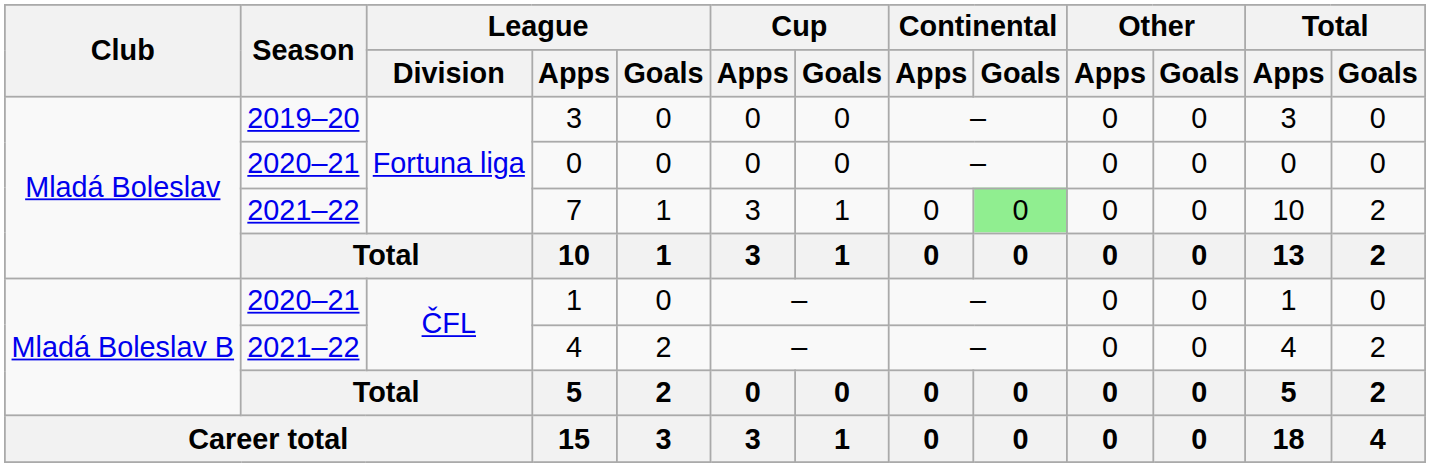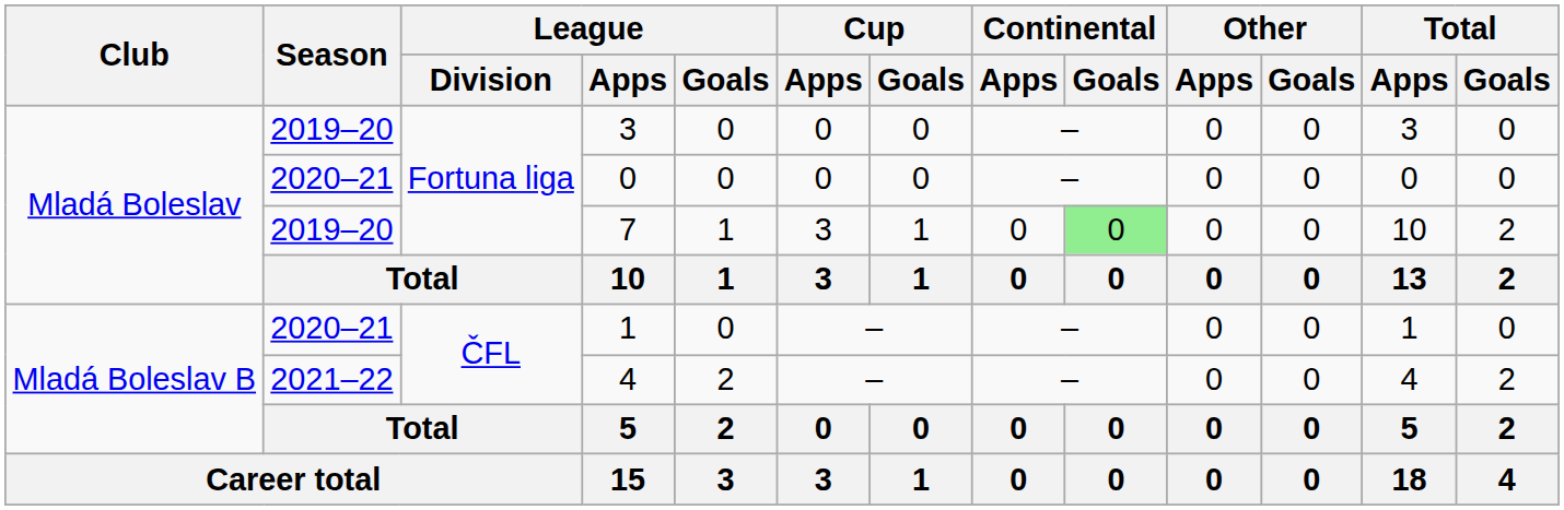7 | Season: 2021–22 -> 2019–20
